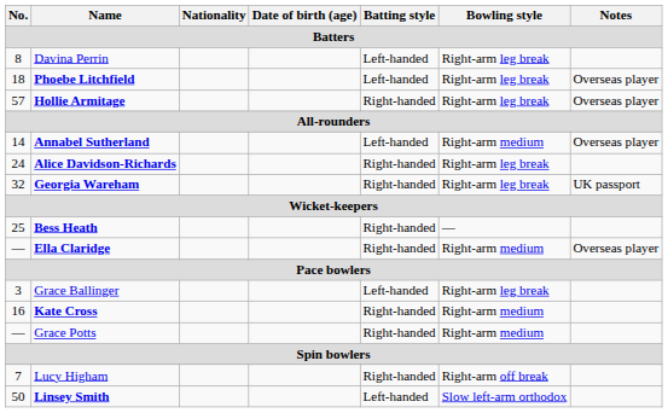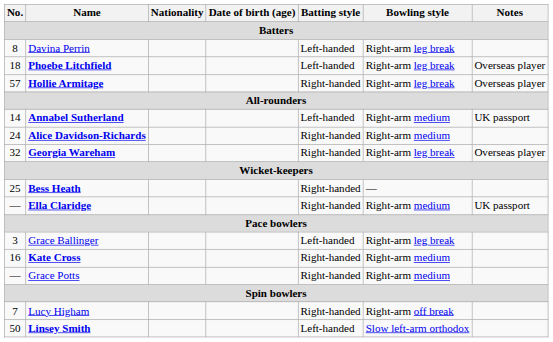Annabel Sutherland | Notes: Overseas player -> UK passport
Alice Davidson-Richards | Bowling style: Right-arm leg break -> Right-arm medium
Georgia Wareham | Notes: UK passport -> Overseas player
Ella Claridge | Notes: Overseas player -> UK passport
